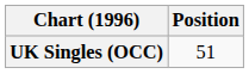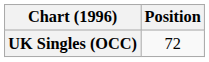UK Singles (OCC) | Position: 51 -> 72
